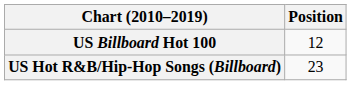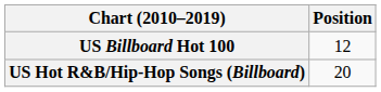US Hot R&B/Hip-Hop Songs (Billboard) | Position: 23 -> 20
